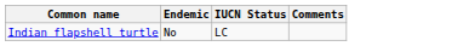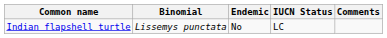+ column: Binomial | Lissemys punctata
